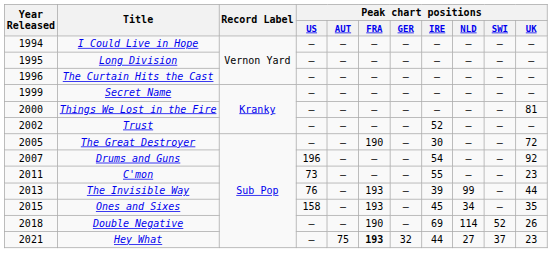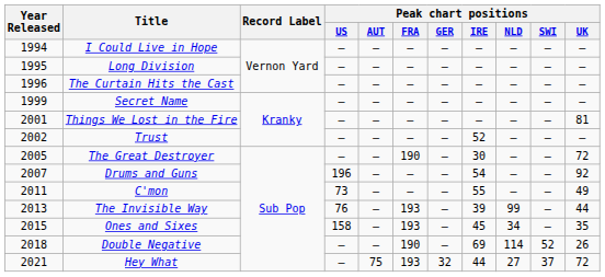Things We Lost in the Fire | Year Released: 2000 -> 2001
C'mon | Peak chart positions / UK: 23 -> 49
Hey What | Peak chart positions / FRA: bold -> normal
Hey What | Peak chart positions / UK: 23 -> 72
